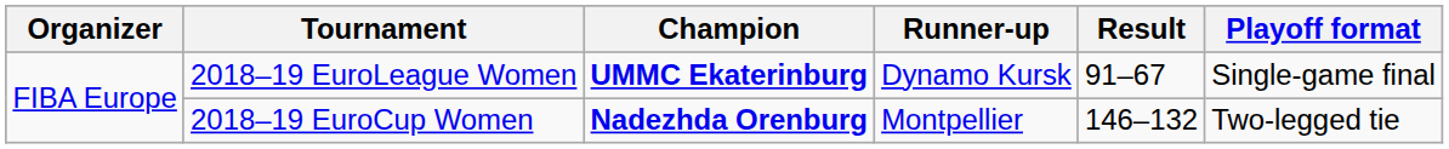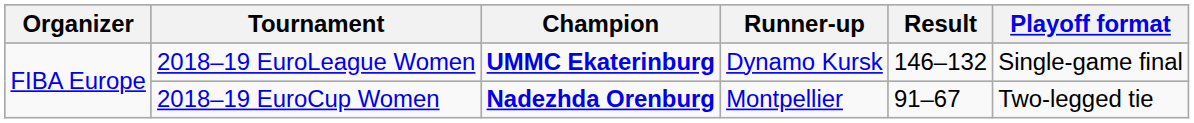2018–19 EuroLeague Women | Result: 91–67 -> 146–132
2018–19 EuroCup Women | Result: 146–132 -> 91–67
